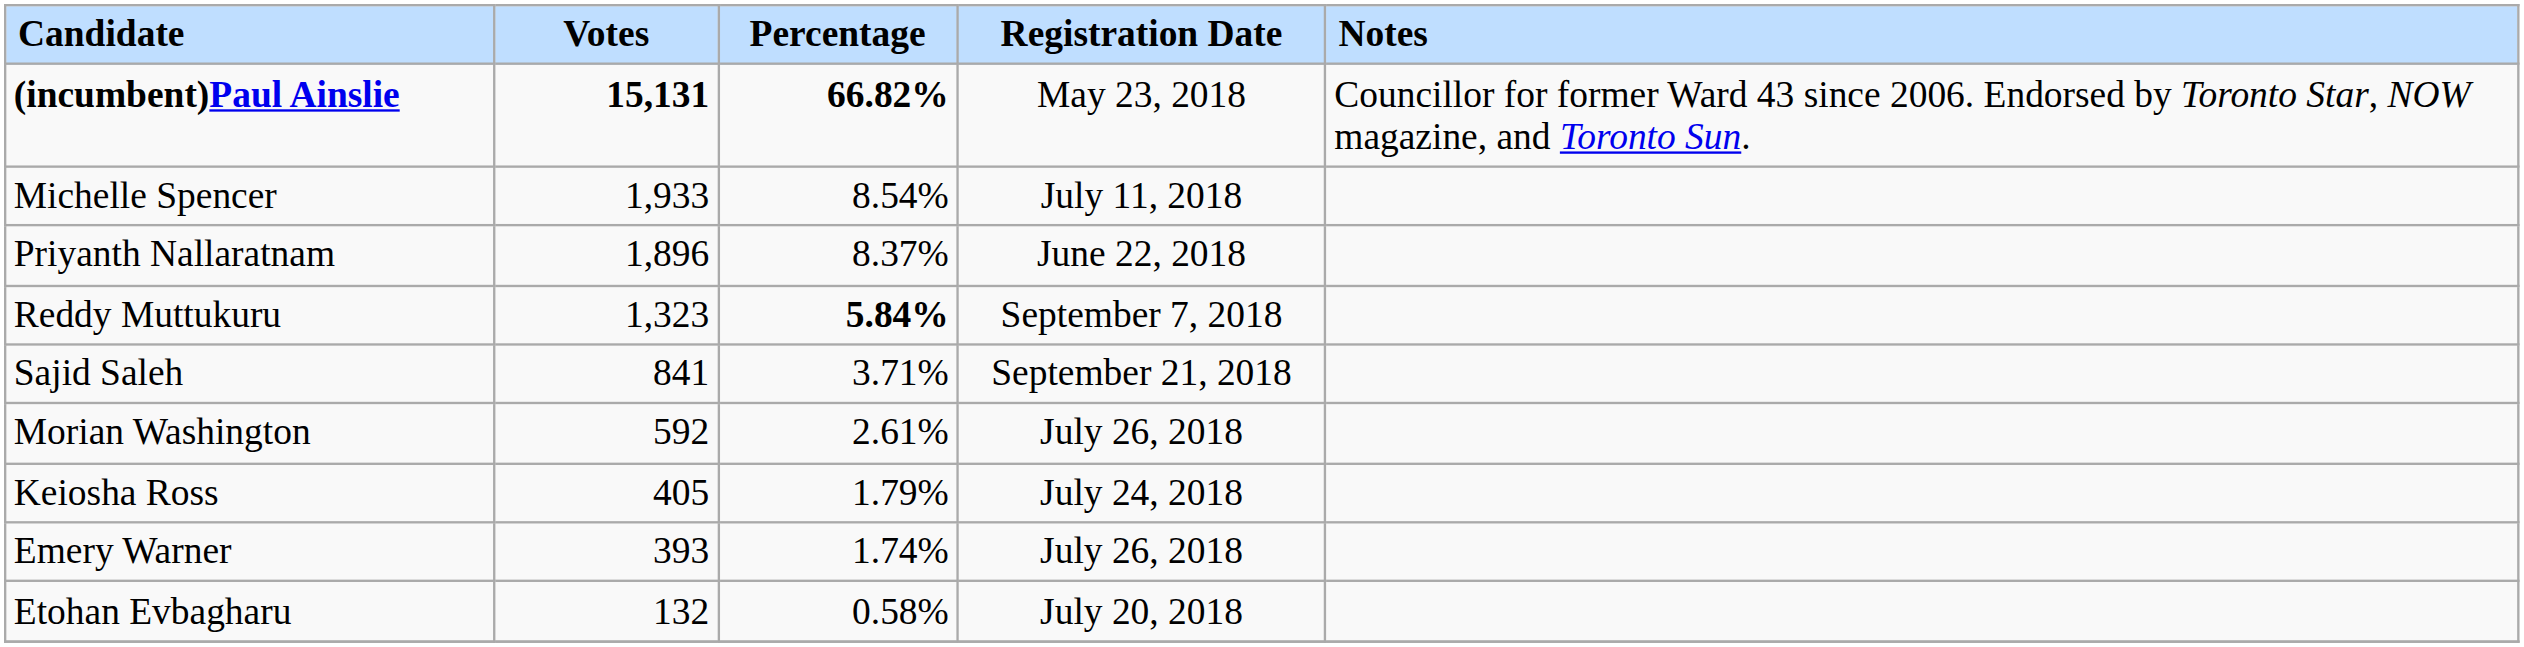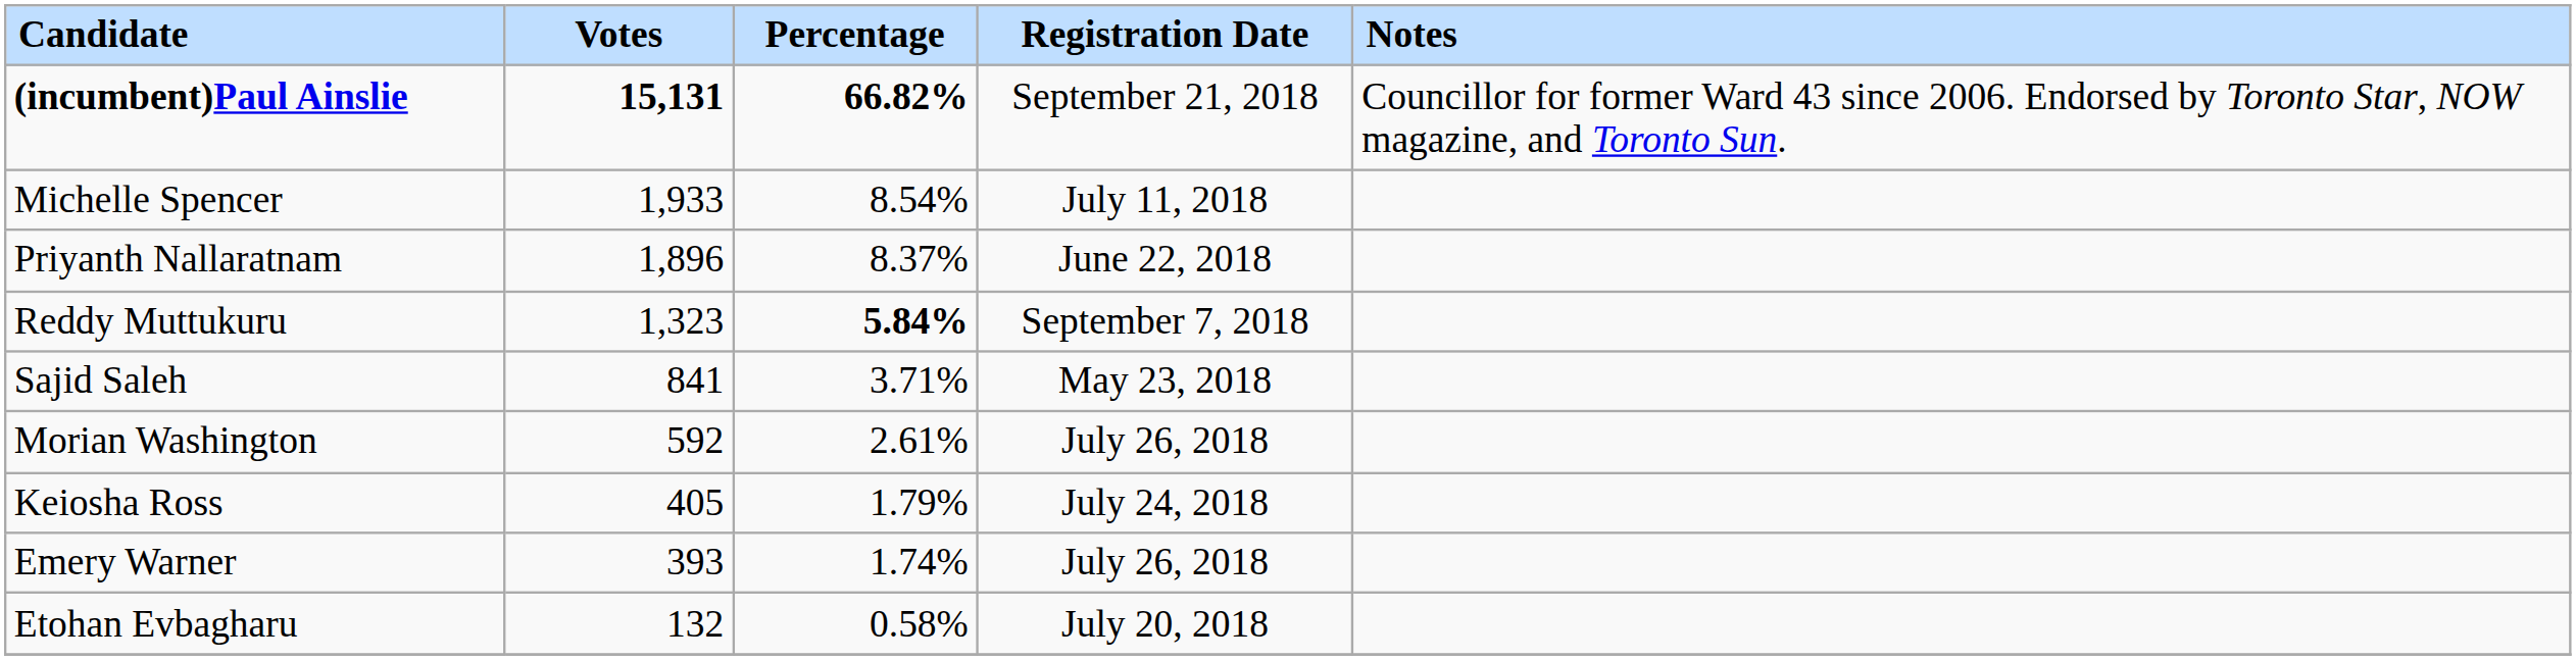(incumbent)Paul Ainslie | Registration Date: May 23, 2018 -> September 21, 2018
Sajid Saleh | Registration Date: September 21, 2018 -> May 23, 2018
